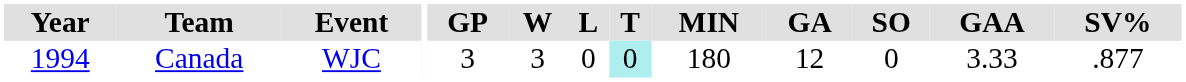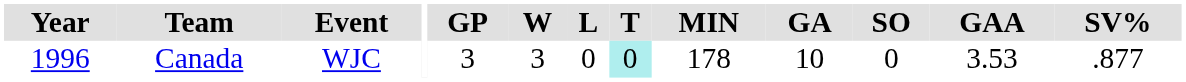Canada | Year: 1994 -> 1996
Canada | MIN: 180 -> 178
Canada | GA: 12 -> 10
Canada | GAA: 3.33 -> 3.53
